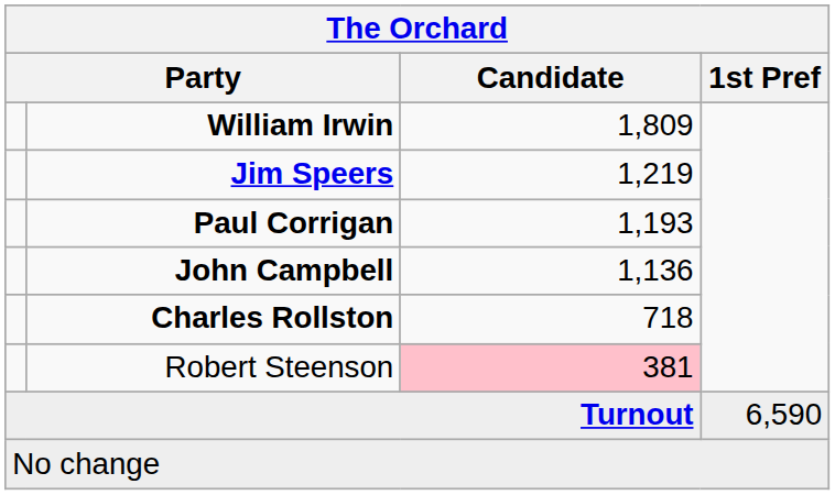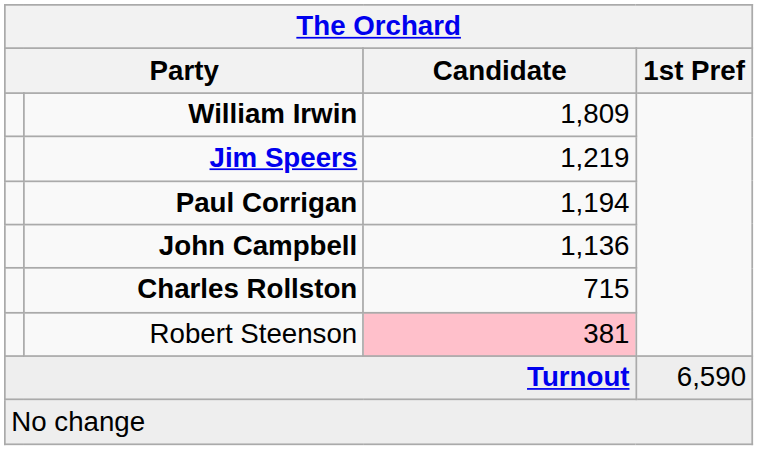Paul Corrigan | Candidate: 1,193 -> 1,194
Charles Rollston | Candidate: 718 -> 715
